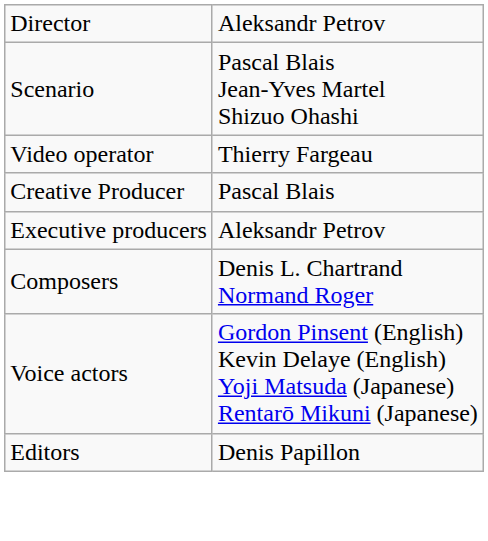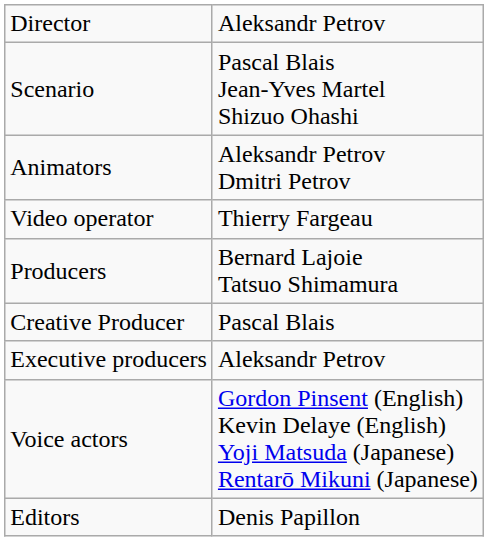+ row: Animators | Aleksandr Petrov Dmitri Petrov
+ row: Producers | Bernard Lajoie Tatsuo Shimamura
- row: Composers | Denis L. Chartrand Normand Roger
